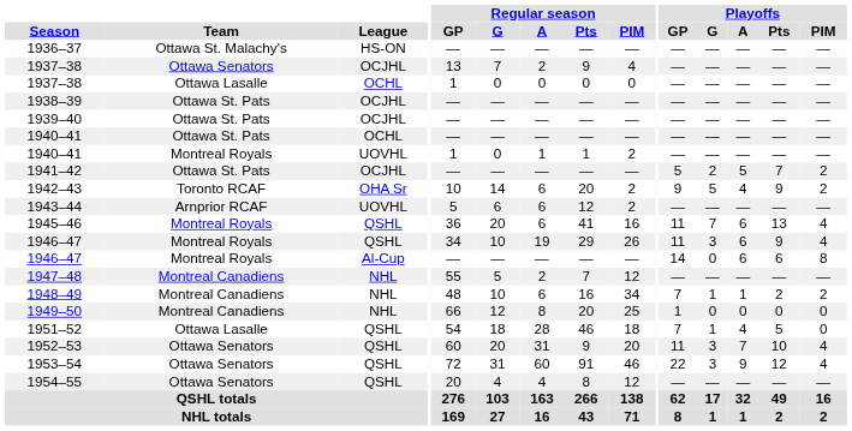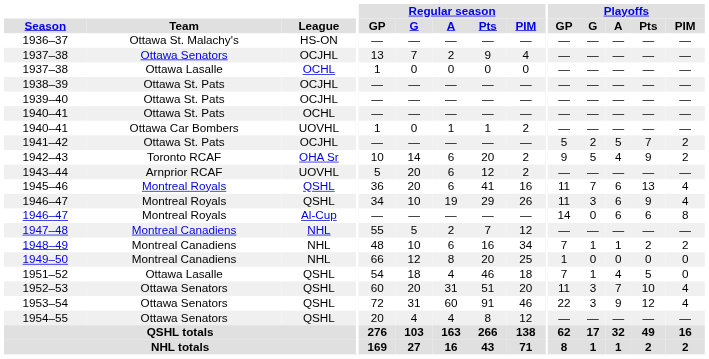1940–41 / UOVHL | Team: Montreal Royals -> Ottawa Car Bombers
1943–44 | Regular season / G: 6 -> 20
1951–52 | Regular season / A: 28 -> 4
1952–53 | Regular season / Pts: 9 -> 51
